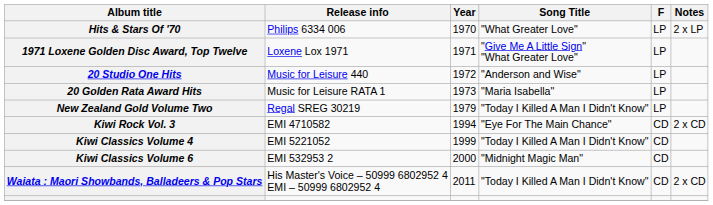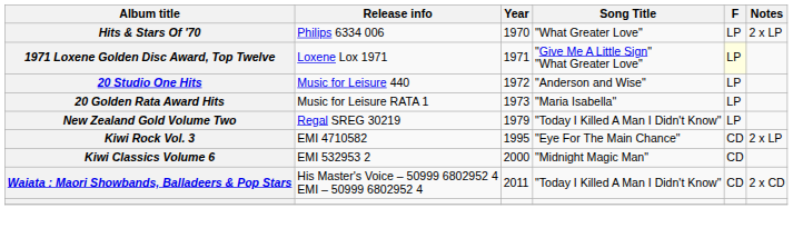1971 Loxene Golden Disc Award, Top Twelve | F: no background -> lightyellow background
Kiwi Rock Vol. 3 | Year: 1994 -> 1995
Kiwi Rock Vol. 3 | Notes: 2 x CD -> 2 x LP
- row: Kiwi Classics Volume 4 | EMI 5221052 | 1999 | "Today I Killed A Man I Didn't Know" | CD
